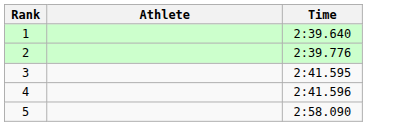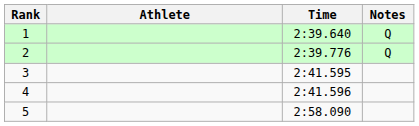+ column: Notes | Q | Q
